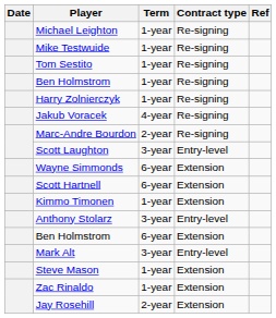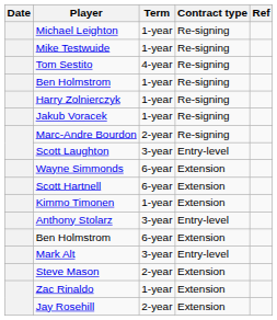Tom Sestito | Term: 1-year -> 4-year
Jakub Voracek | Term: 4-year -> 1-year
Steve Mason | Term: 1-year -> 2-year
